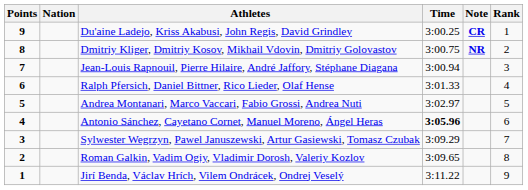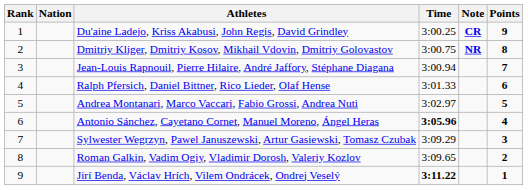columns swapped: Rank <-> Points
Jirí Benda, Václav Hrích, Vilem Ondrácek, Ondrej Veselý | Time: normal -> bold
